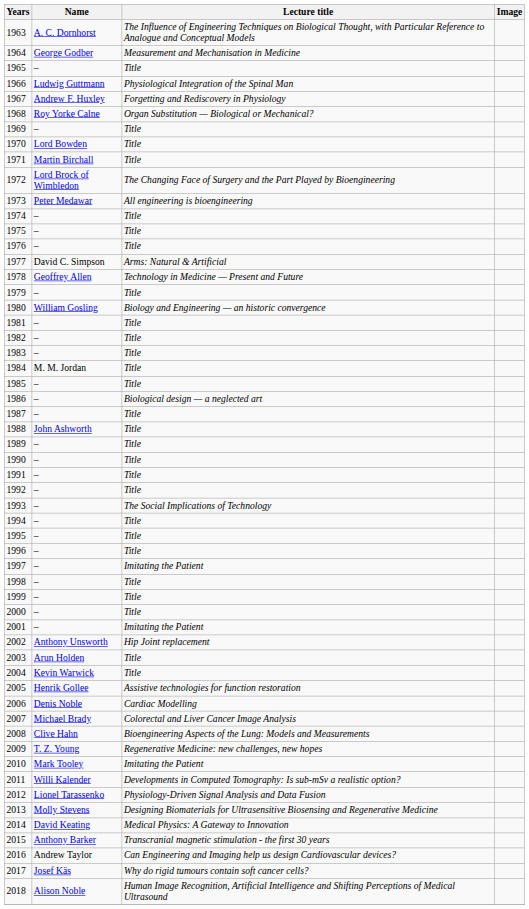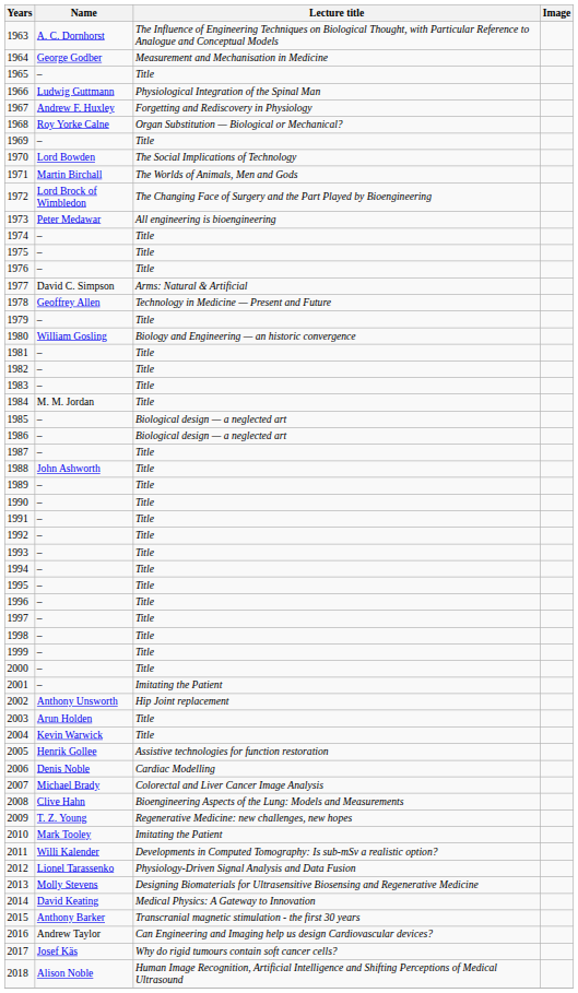1970 | Lecture title: Title -> The Social Implications of Technology
1971 | Lecture title: Title -> The Worlds of Animals, Men and Gods
1985 | Lecture title: Title -> Biological design — a neglected art
1993 | Lecture title: The Social Implications of Technology -> Title
1997 | Lecture title: Imitating the Patient -> Title
